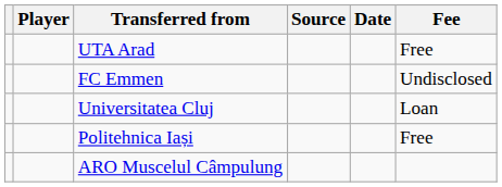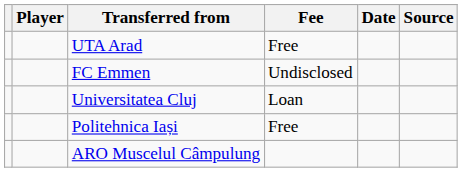columns swapped: Fee <-> Source
